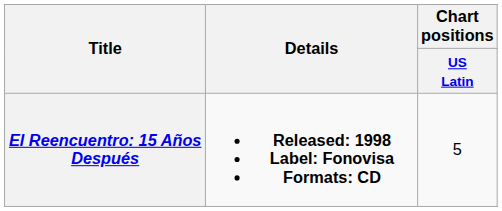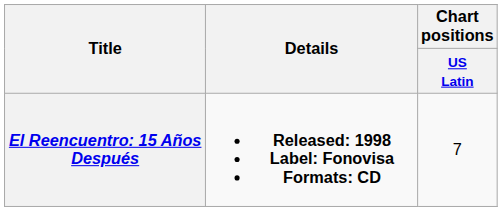El Reencuentro: 15 Años Después | Chart positions / US Latin: 5 -> 7
